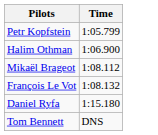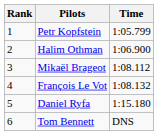+ column: Rank | 1 | 2 | 3 | 4 | 5 | 6
